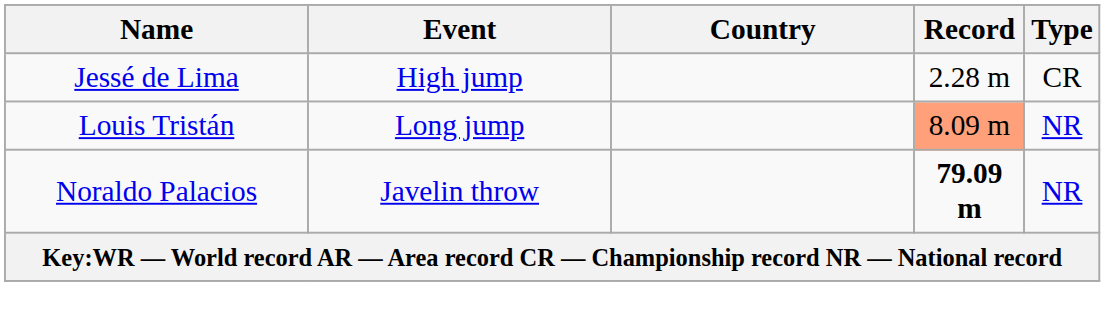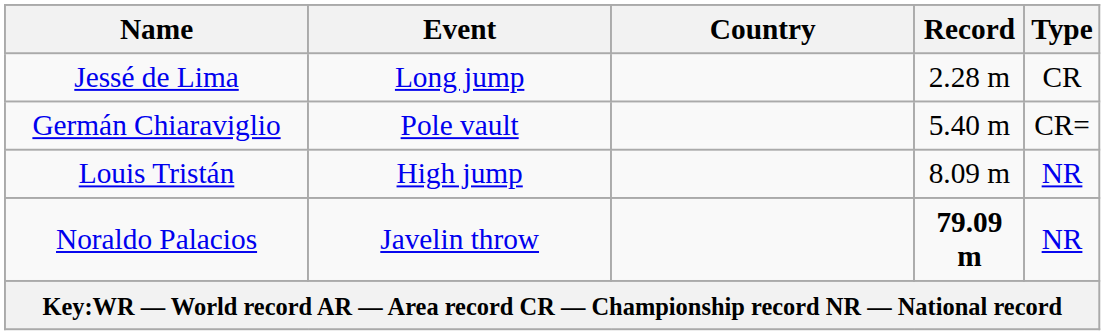Jessé de Lima | Event: High jump -> Long jump
+ row: Germán Chiaraviglio | Pole vault | 5.40 m | CR=
Louis Tristán | Event: Long jump -> High jump
Louis Tristán | Record: lightsalmon background -> no background
